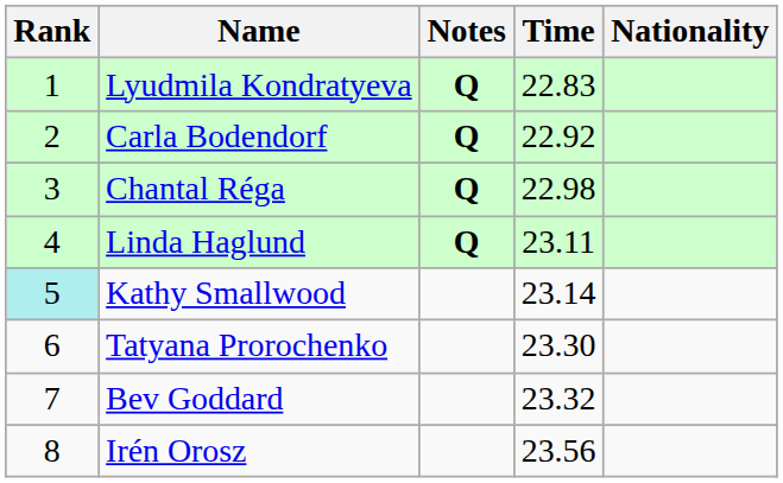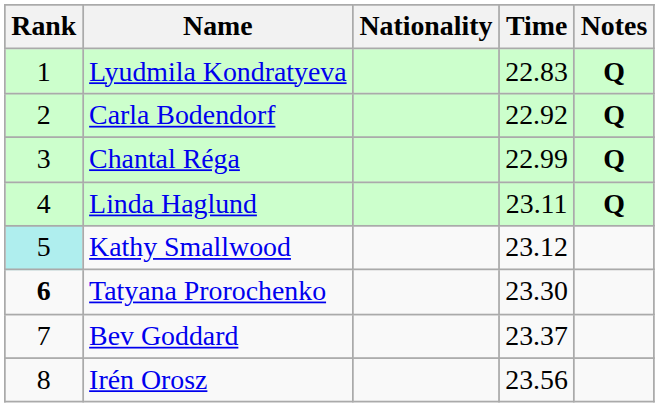columns swapped: Nationality <-> Notes
Chantal Réga | Time: 22.98 -> 22.99
Kathy Smallwood | Time: 23.14 -> 23.12
Tatyana Prorochenko | Rank: normal -> bold
Bev Goddard | Time: 23.32 -> 23.37
